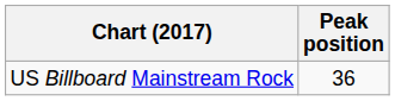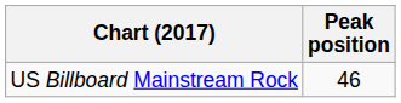US Billboard Mainstream Rock | Peak position: 36 -> 46
